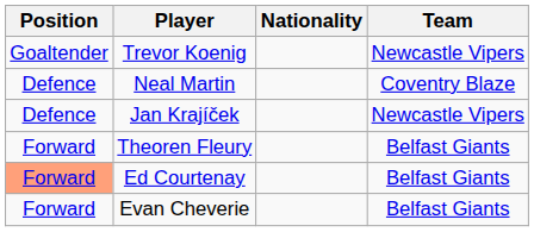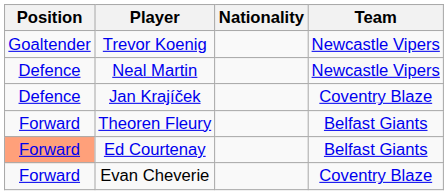Neal Martin | Team: Coventry Blaze -> Newcastle Vipers
Jan Krajíček | Team: Newcastle Vipers -> Coventry Blaze
Evan Cheverie | Team: Belfast Giants -> Coventry Blaze
